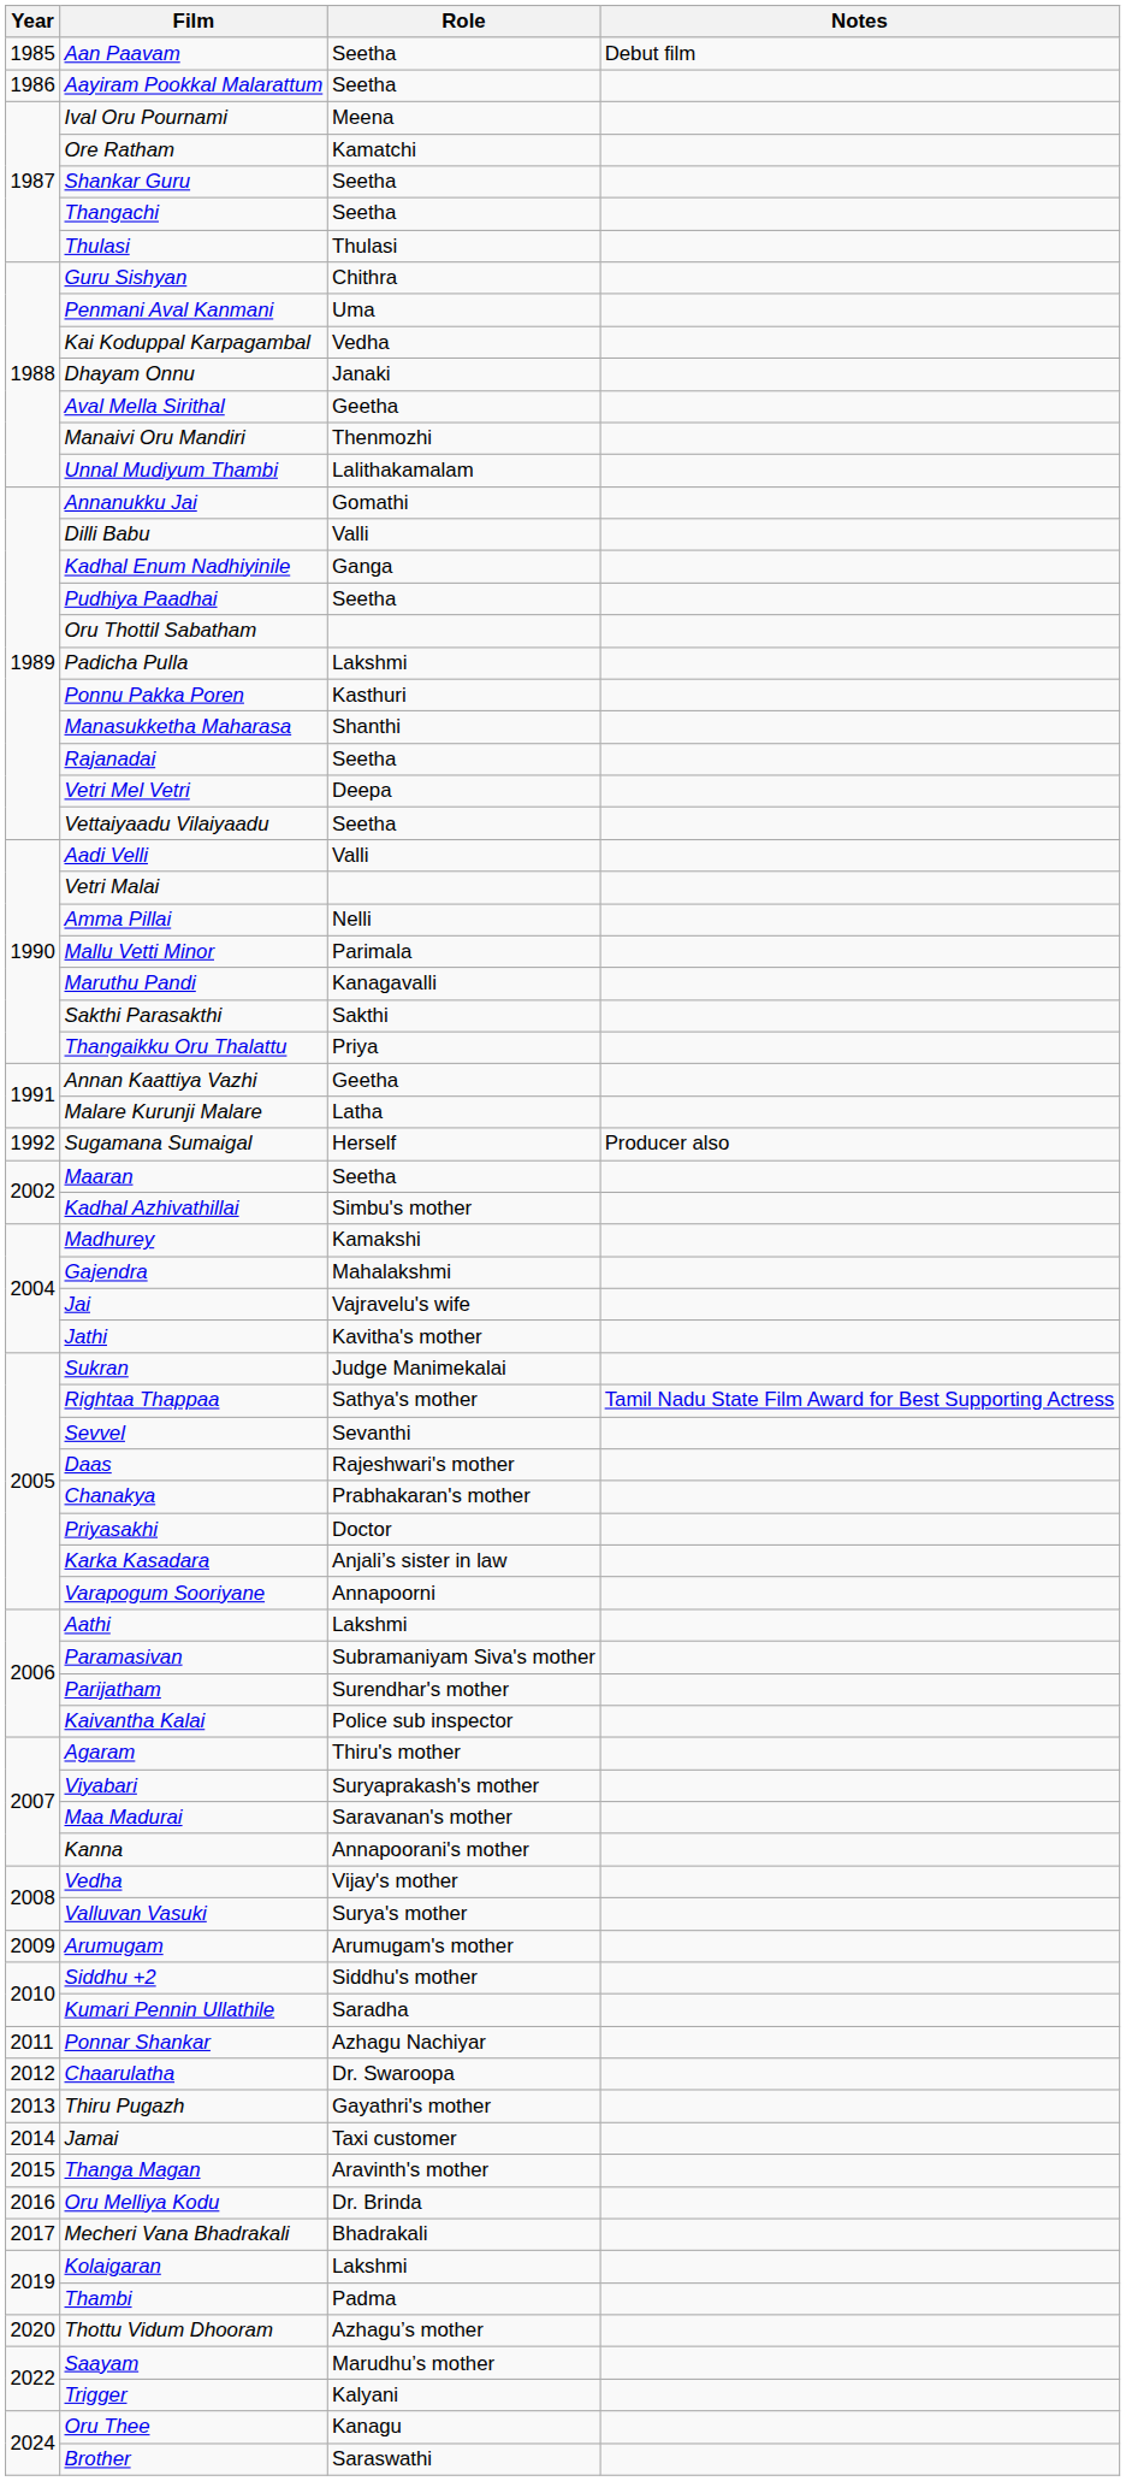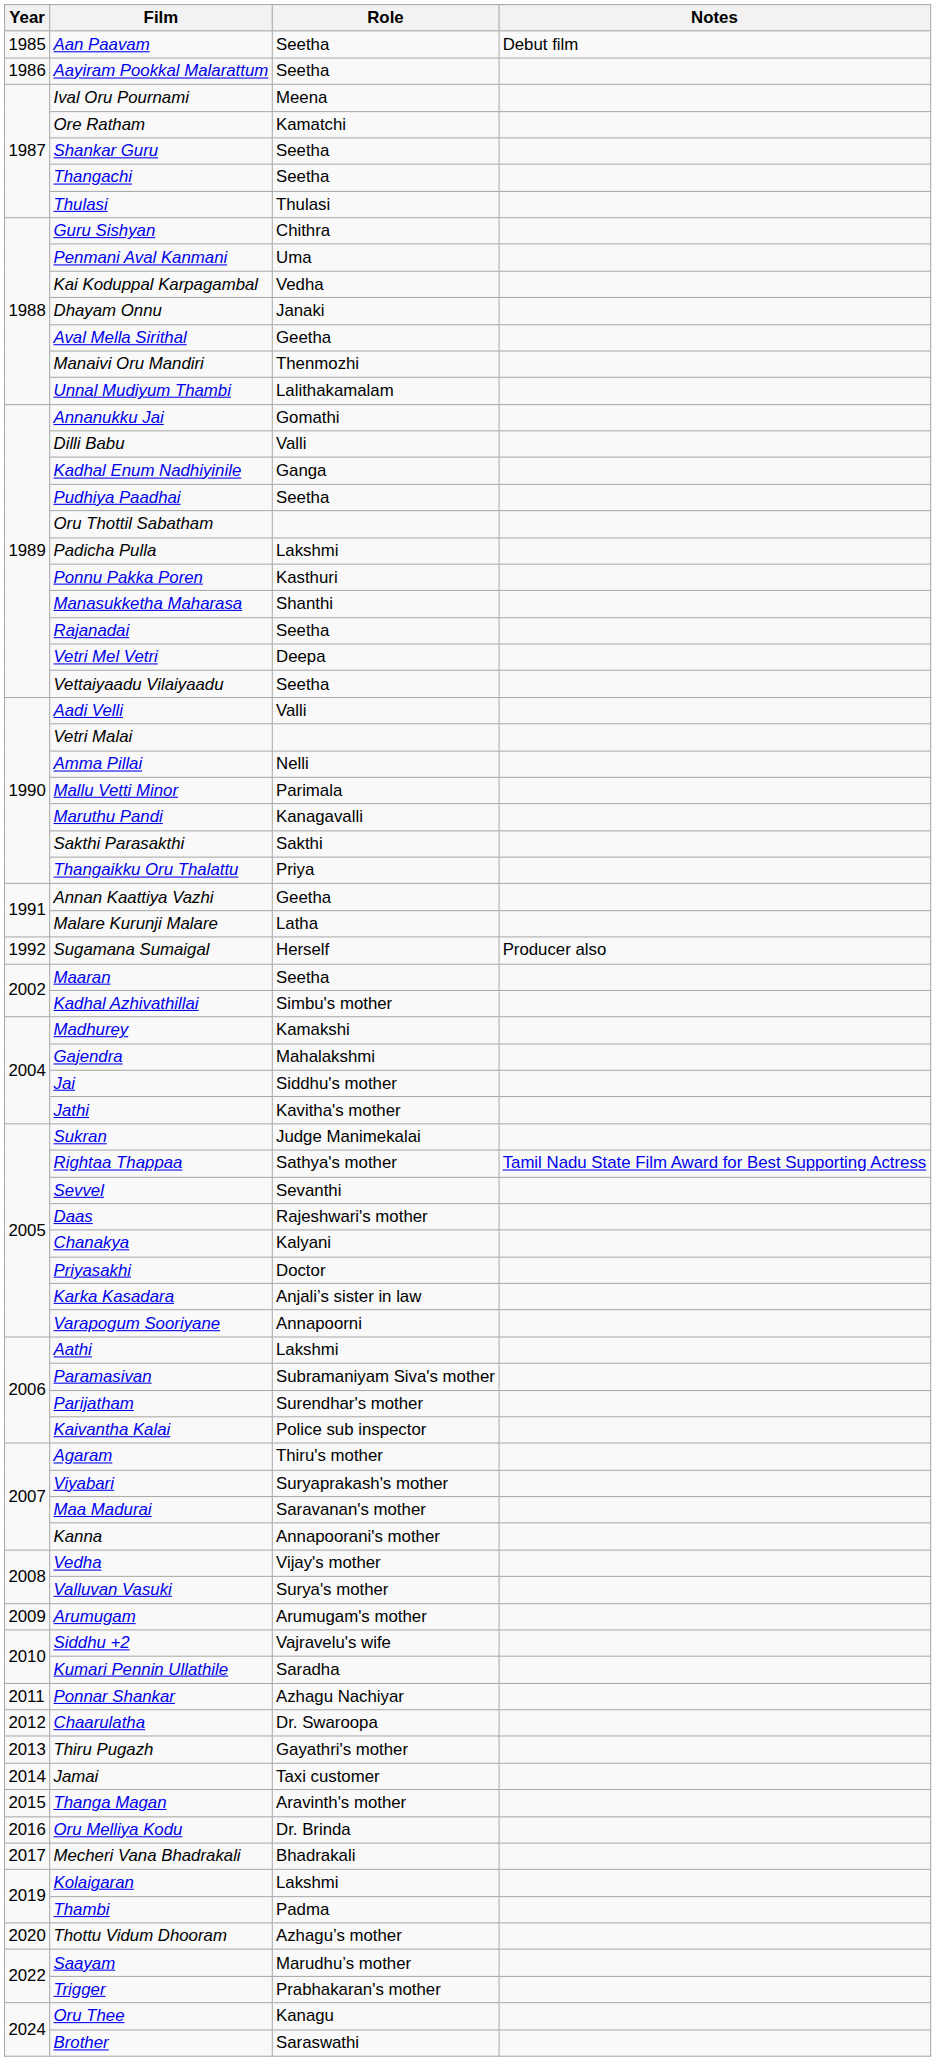Jai | Role: Vajravelu's wife -> Siddhu's mother
Chanakya | Role: Prabhakaran's mother -> Kalyani
Siddhu +2 | Role: Siddhu's mother -> Vajravelu's wife
Trigger | Role: Kalyani -> Prabhakaran's mother
